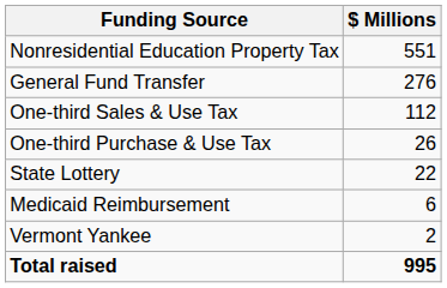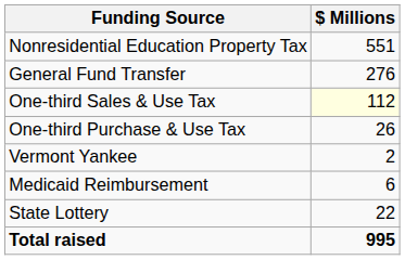One-third Sales & Use Tax | $ Millions: no background -> lightyellow background
rows swapped: State Lottery <-> Vermont Yankee
